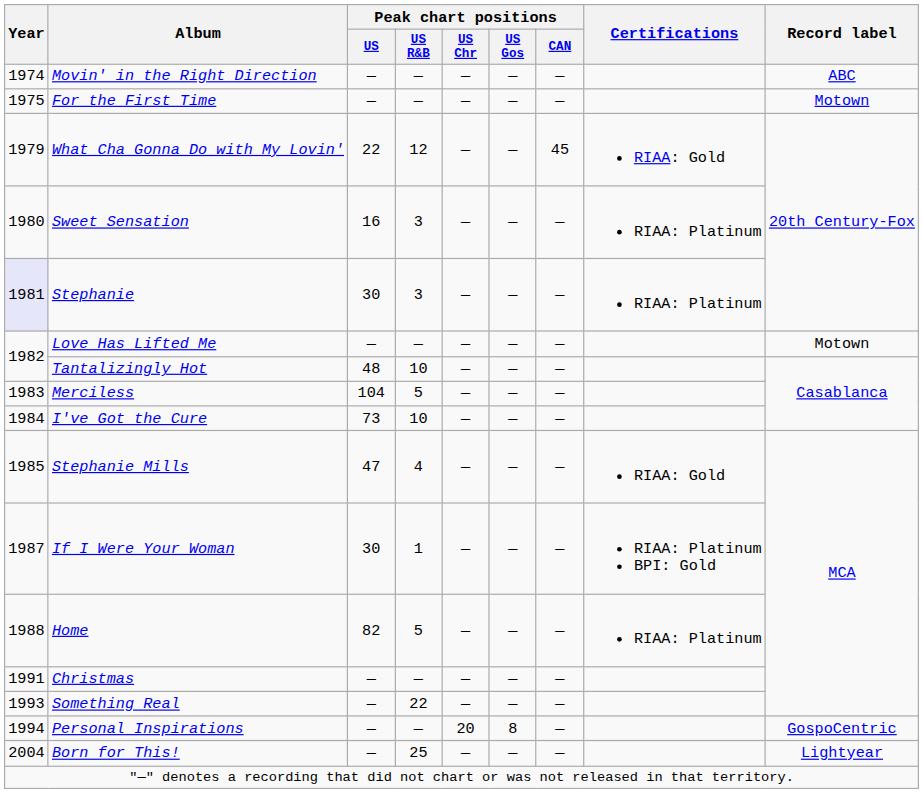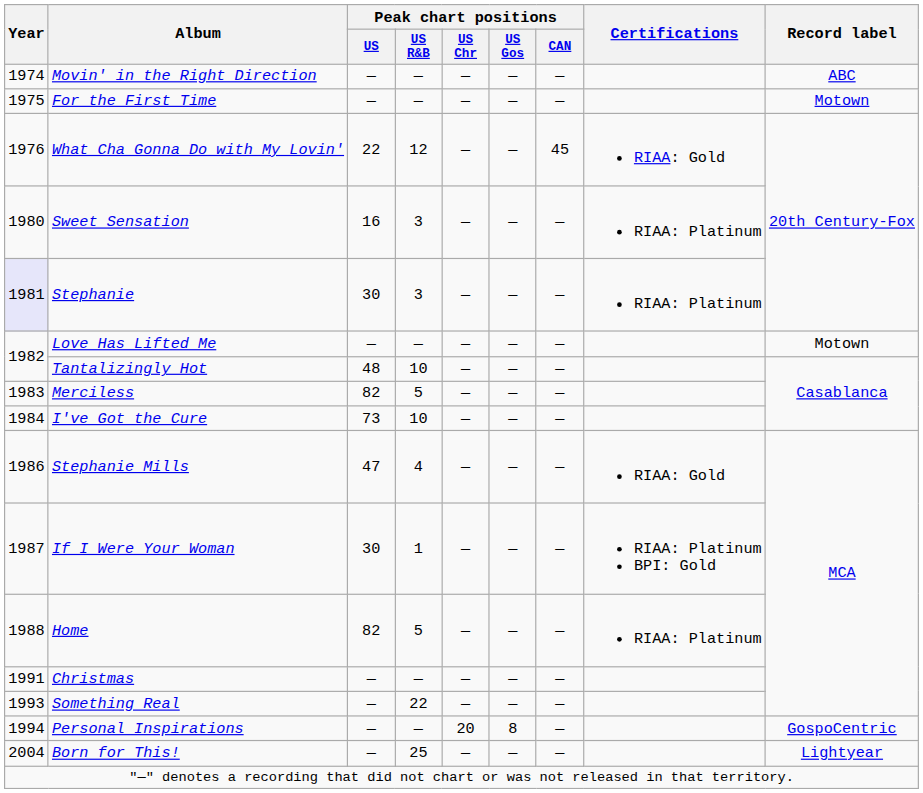What Cha Gonna Do with My Lovin' | Year: 1979 -> 1976
Merciless | Peak chart positions / US: 104 -> 82
Stephanie Mills | Year: 1985 -> 1986
